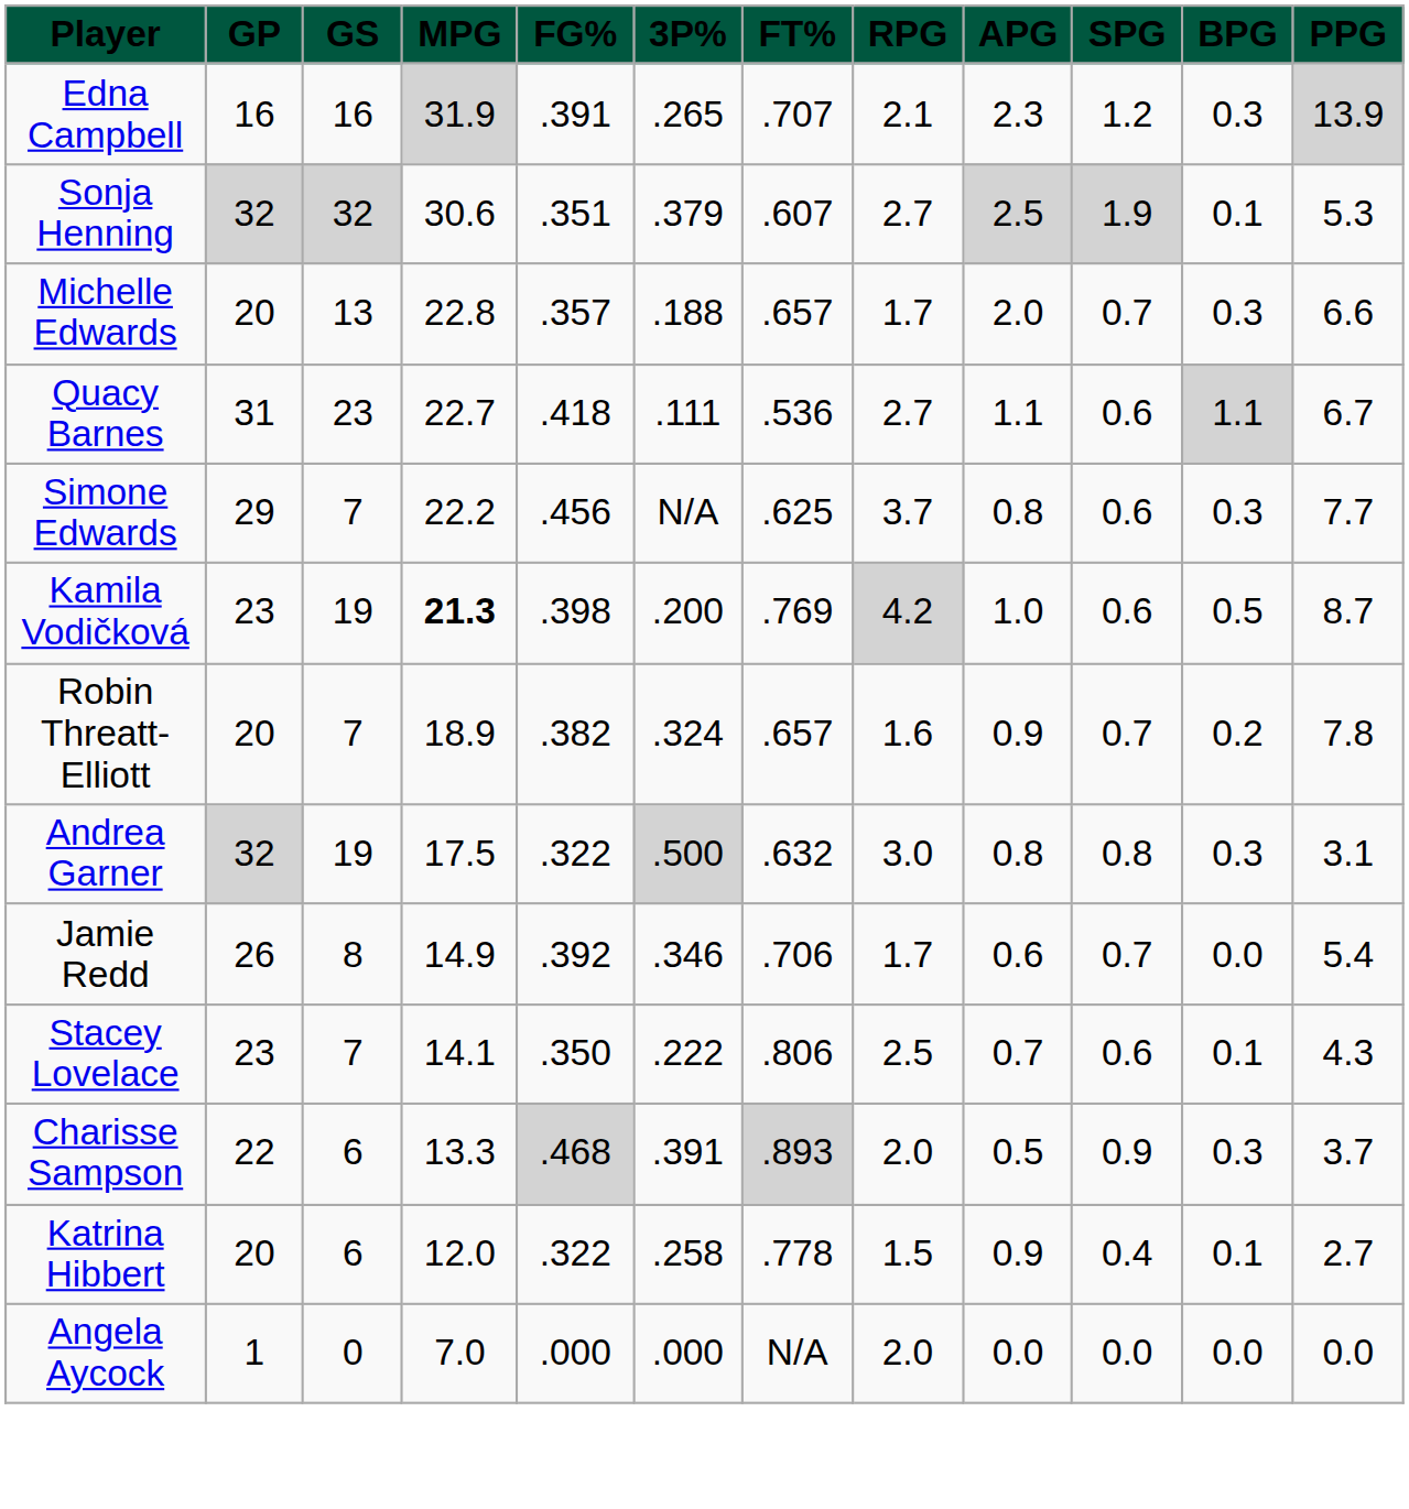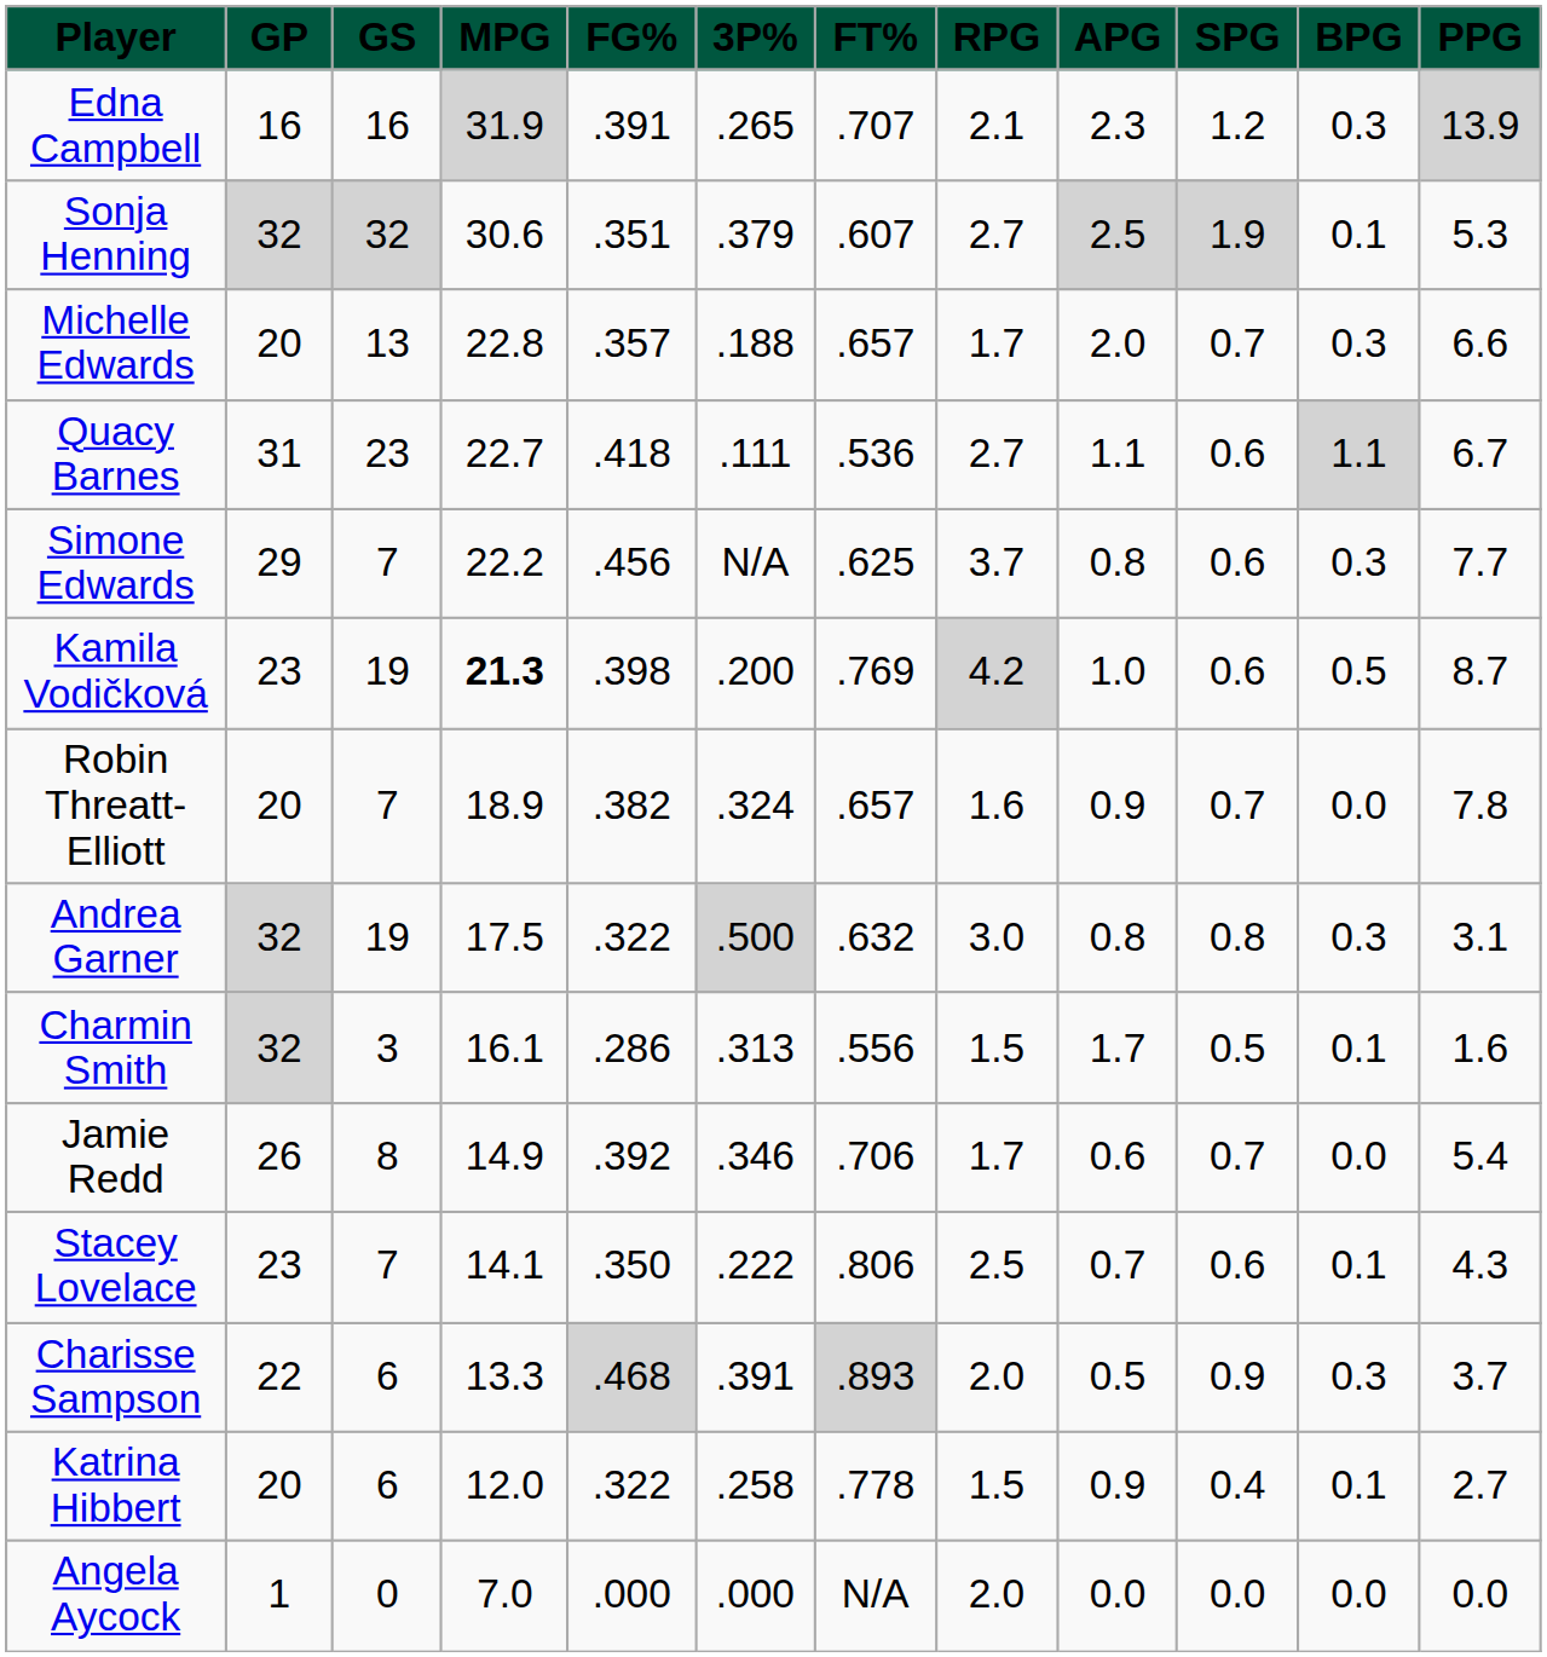Robin Threatt-Elliott | BPG: 0.2 -> 0.0
+ row: Charmin Smith | 32 | 3 | 16.1 | .286 | .313 | .556 | 1.5 | 1.7 | 0.5 | 0.1 | 1.6
